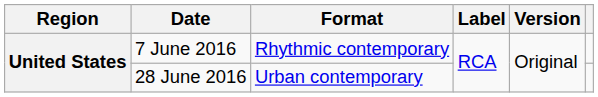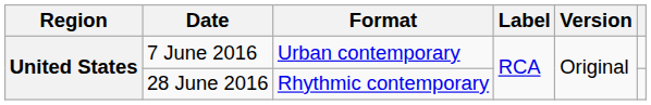7 June 2016 | Format: Rhythmic contemporary -> Urban contemporary
28 June 2016 | Format: Urban contemporary -> Rhythmic contemporary
